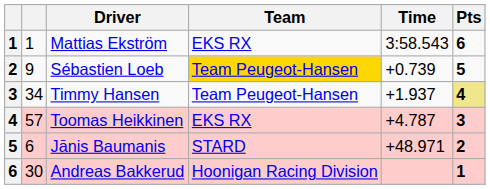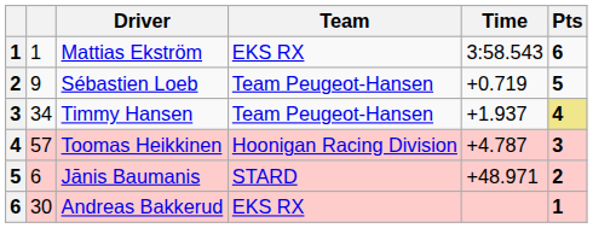Sébastien Loeb | Team: gold background -> no background
Sébastien Loeb | Time: +0.739 -> +0.719
Toomas Heikkinen | Team: EKS RX -> Hoonigan Racing Division
Andreas Bakkerud | Team: Hoonigan Racing Division -> EKS RX
